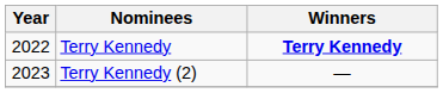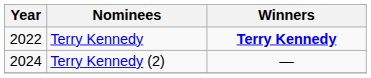Terry Kennedy (2) | Year: 2023 -> 2024
